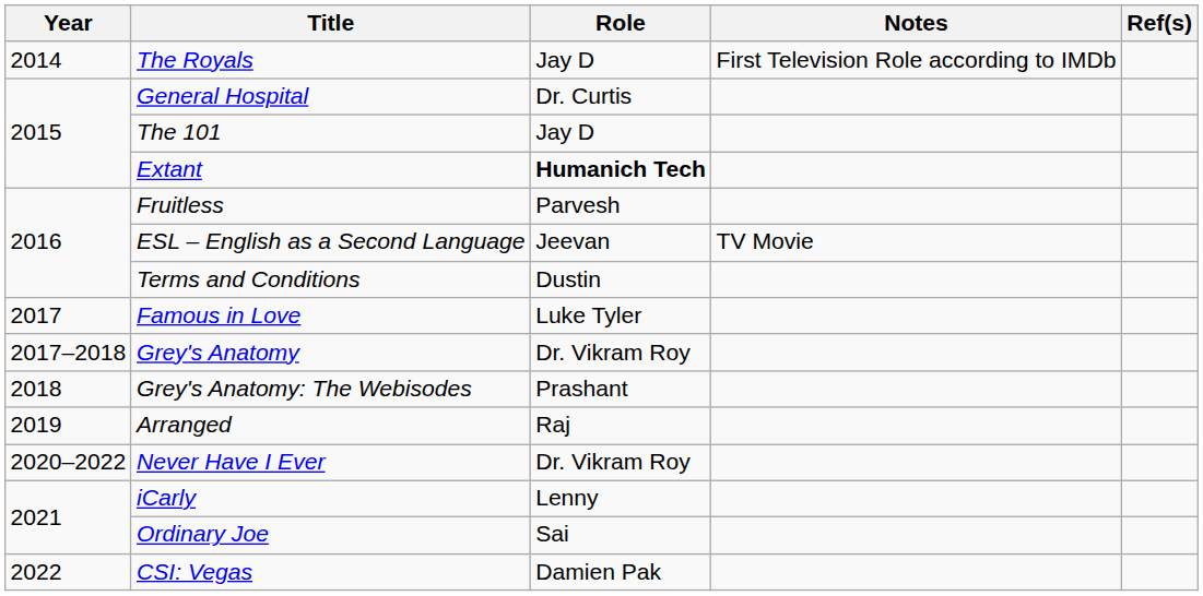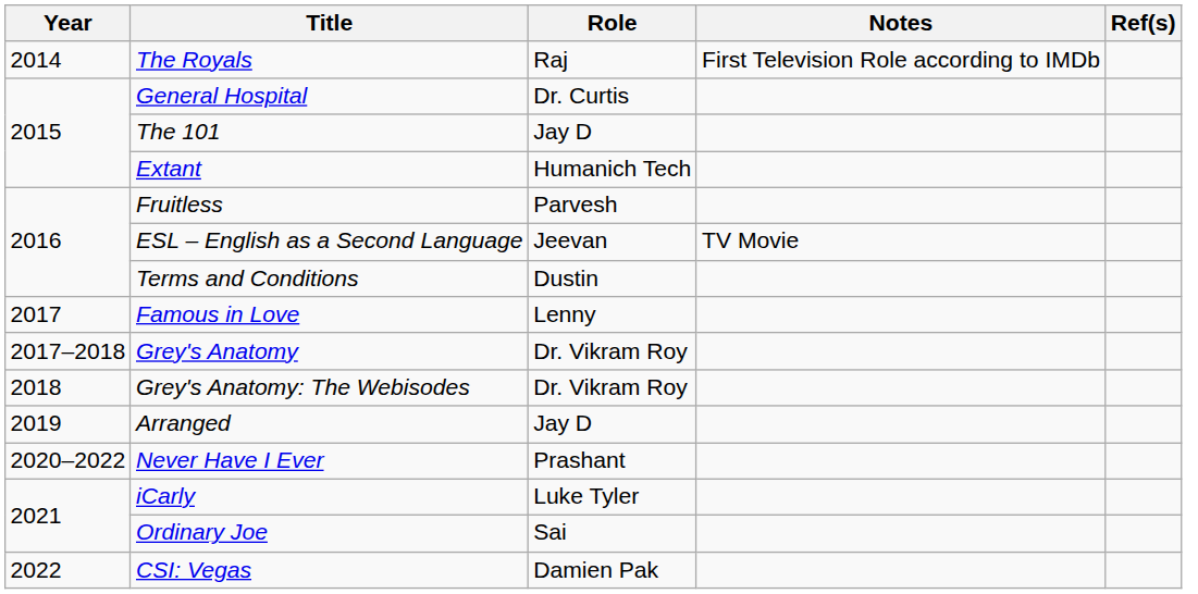The Royals | Role: Jay D -> Raj
Extant | Role: bold -> normal
Famous in Love | Role: Luke Tyler -> Lenny
Grey's Anatomy: The Webisodes | Role: Prashant -> Dr. Vikram Roy
Arranged | Role: Raj -> Jay D
Never Have I Ever | Role: Dr. Vikram Roy -> Prashant
iCarly | Role: Lenny -> Luke Tyler
